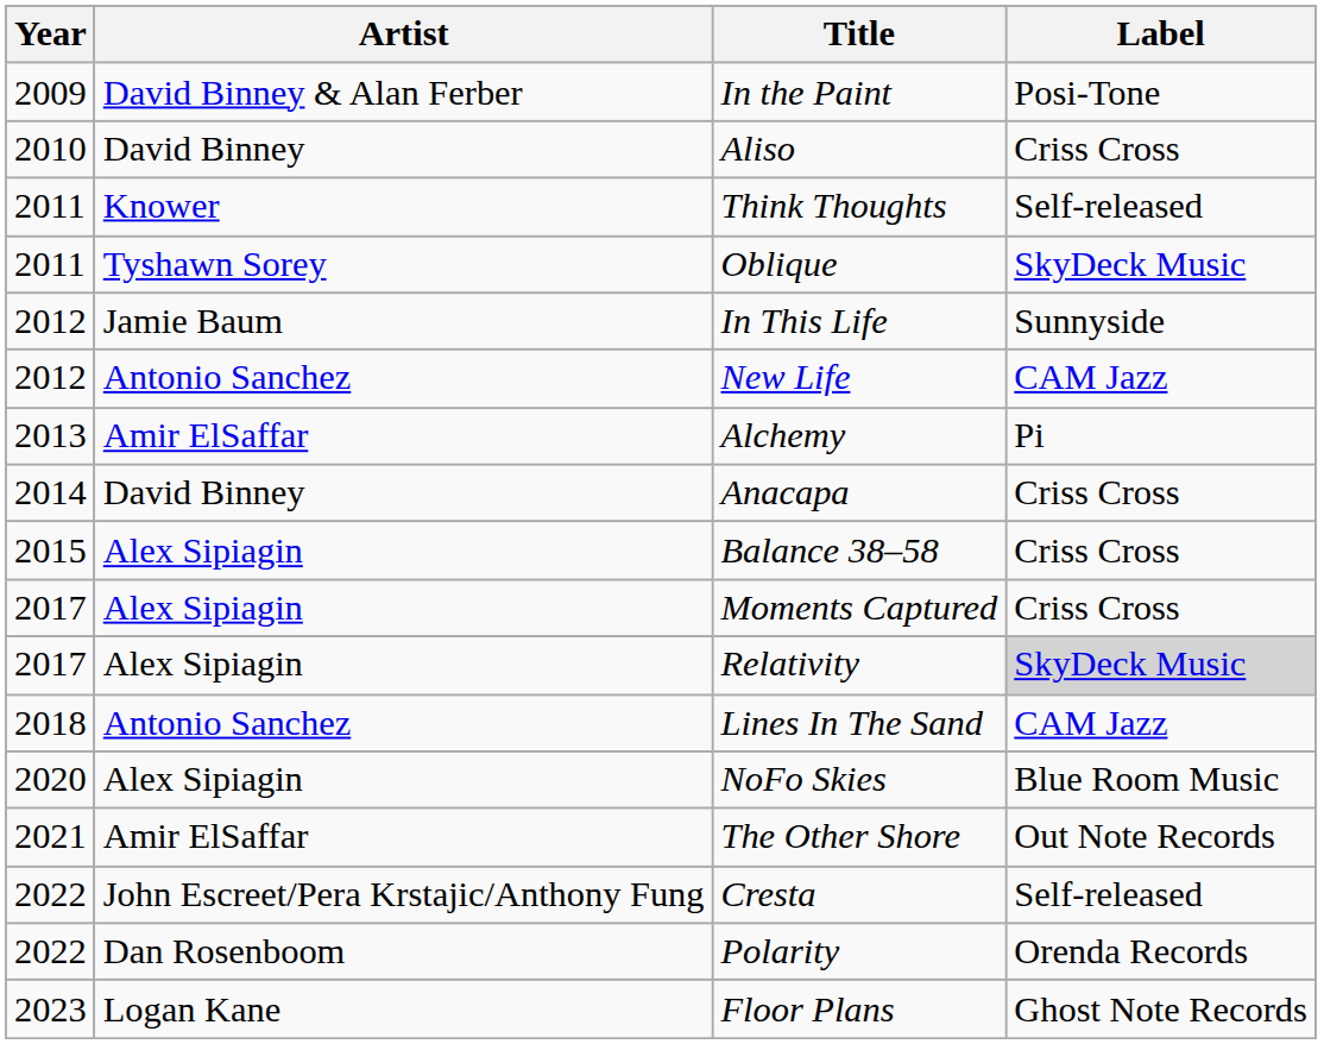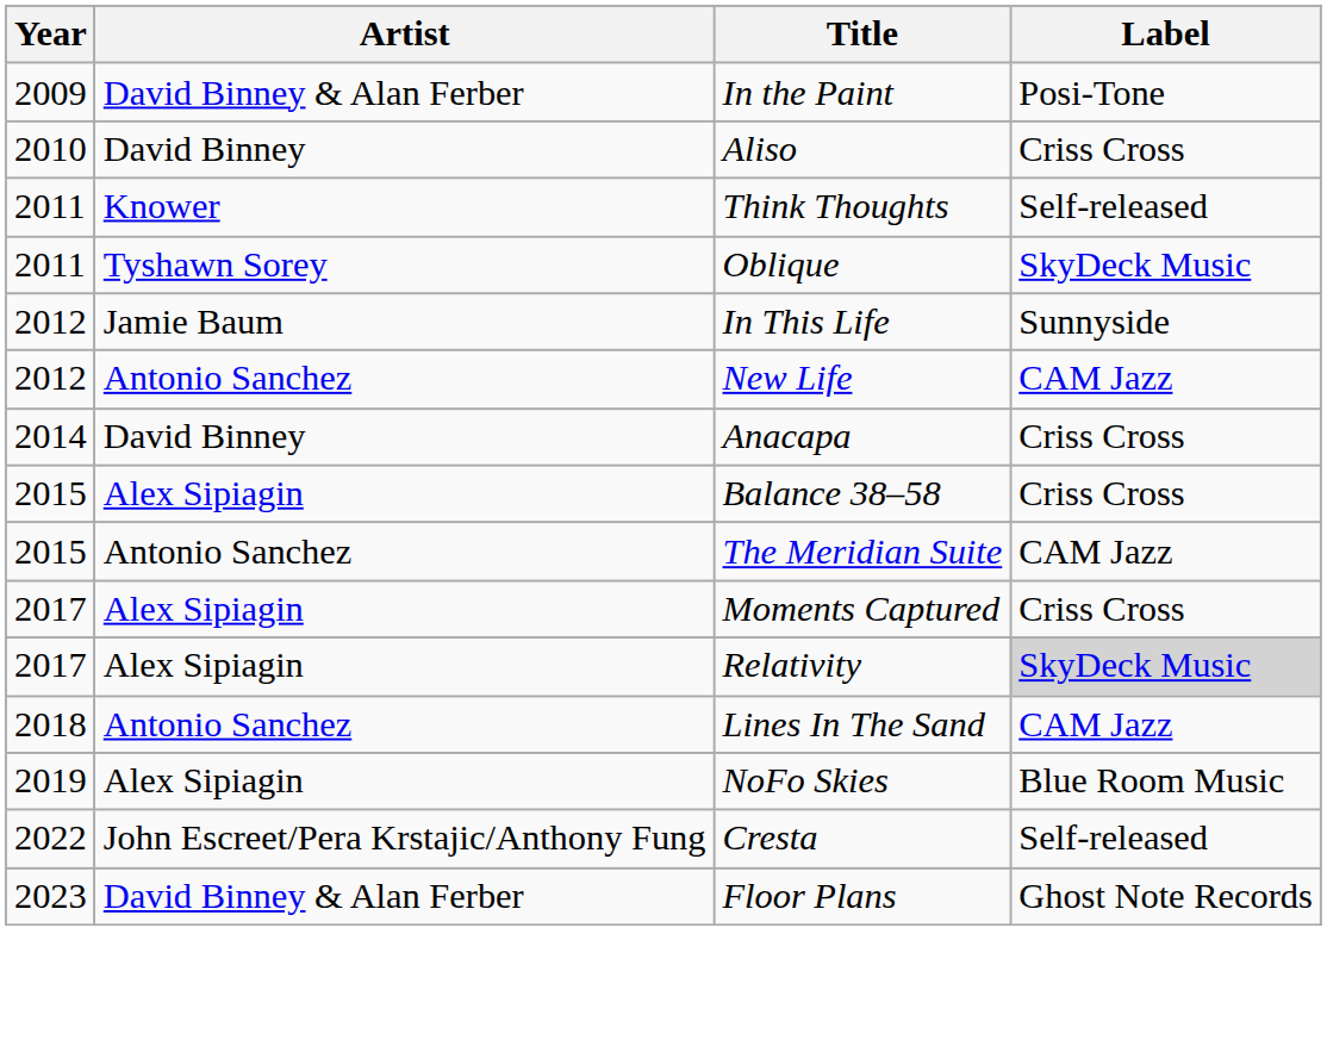- row: 2013 | Amir ElSaffar | Alchemy | Pi
+ row: 2015 | Antonio Sanchez | The Meridian Suite | CAM Jazz
NoFo Skies | Year: 2020 -> 2019
- row: 2021 | Amir ElSaffar | The Other Shore | Out Note Records
- row: 2022 | Dan Rosenboom | Polarity | Orenda Records
Floor Plans | Artist: Logan Kane -> David Binney & Alan Ferber
